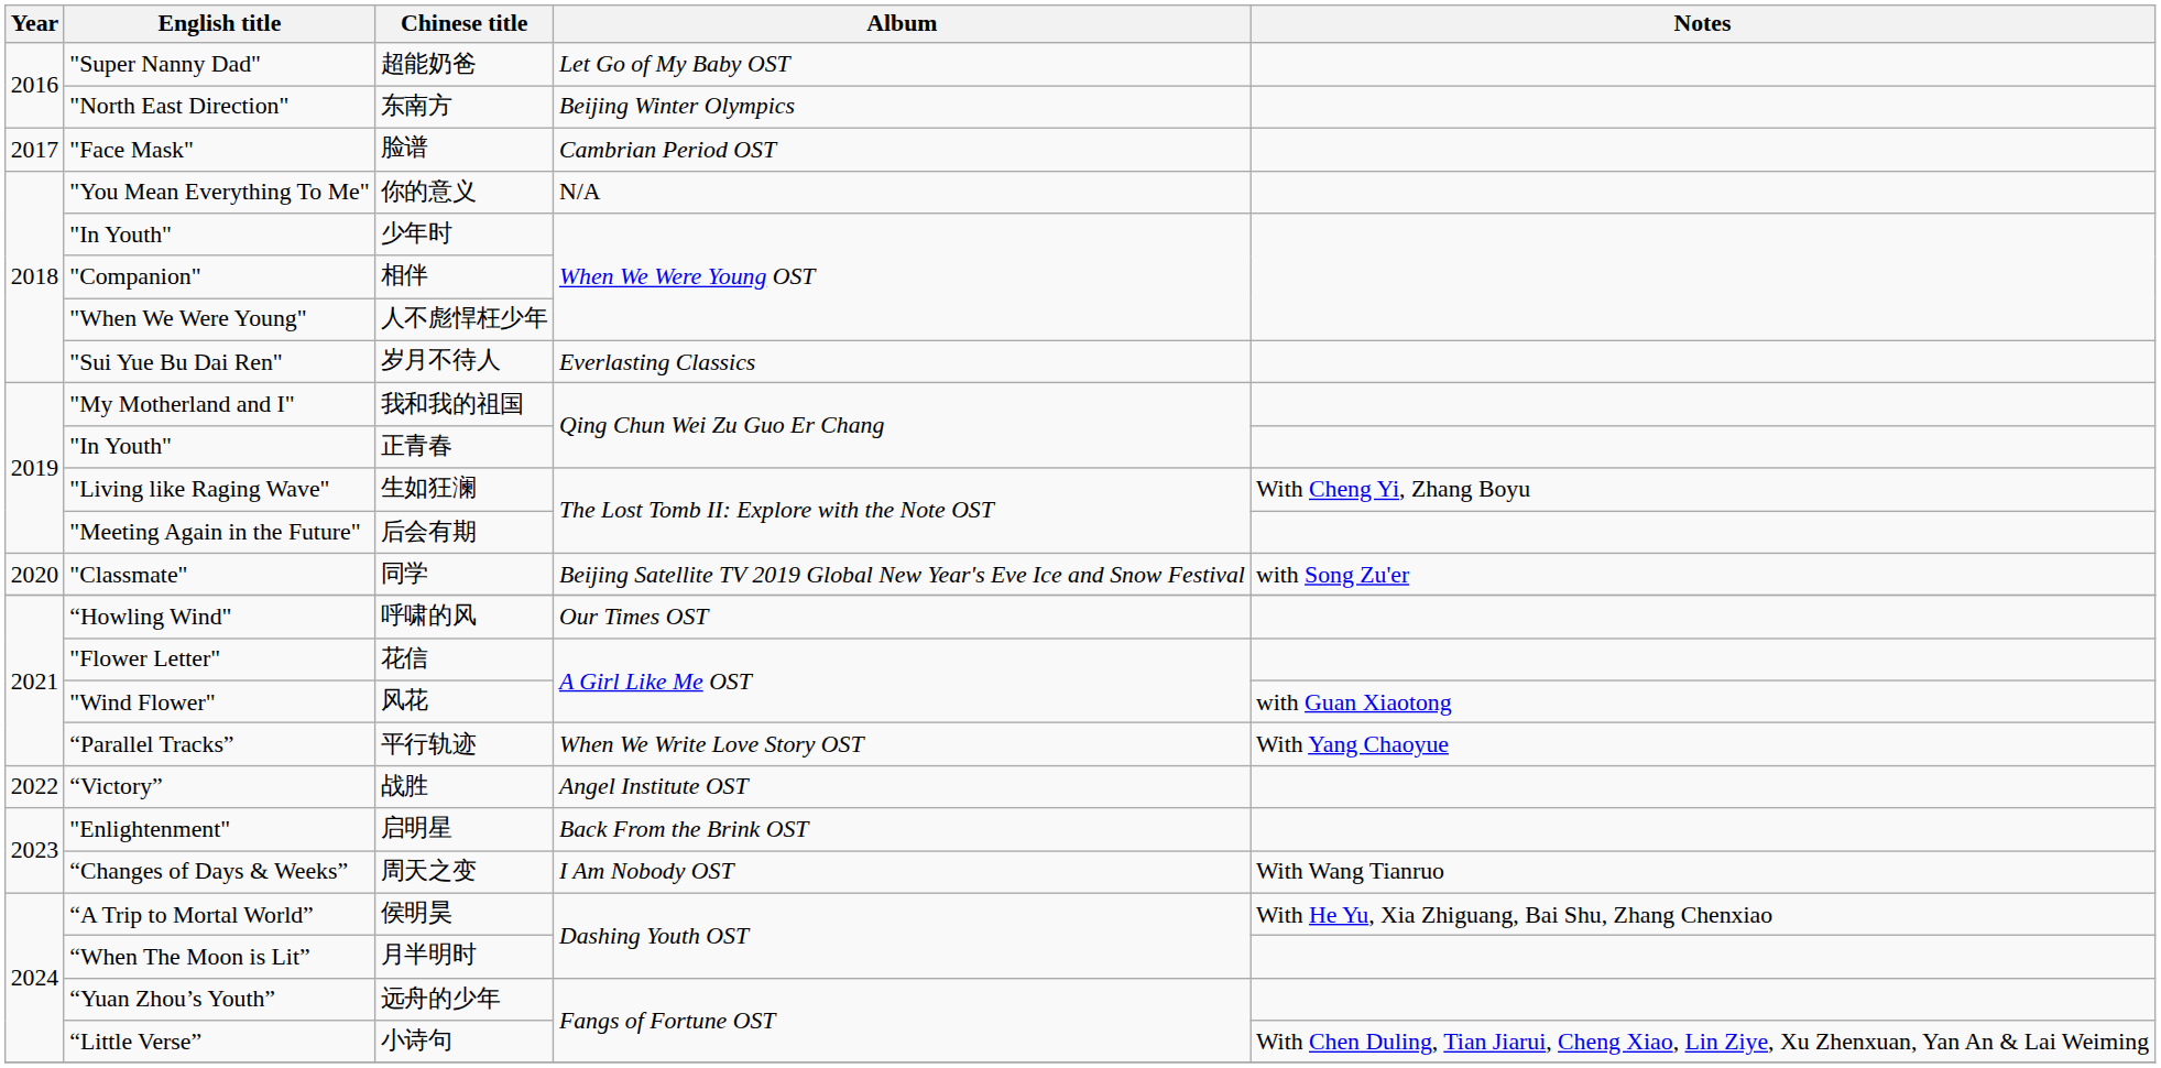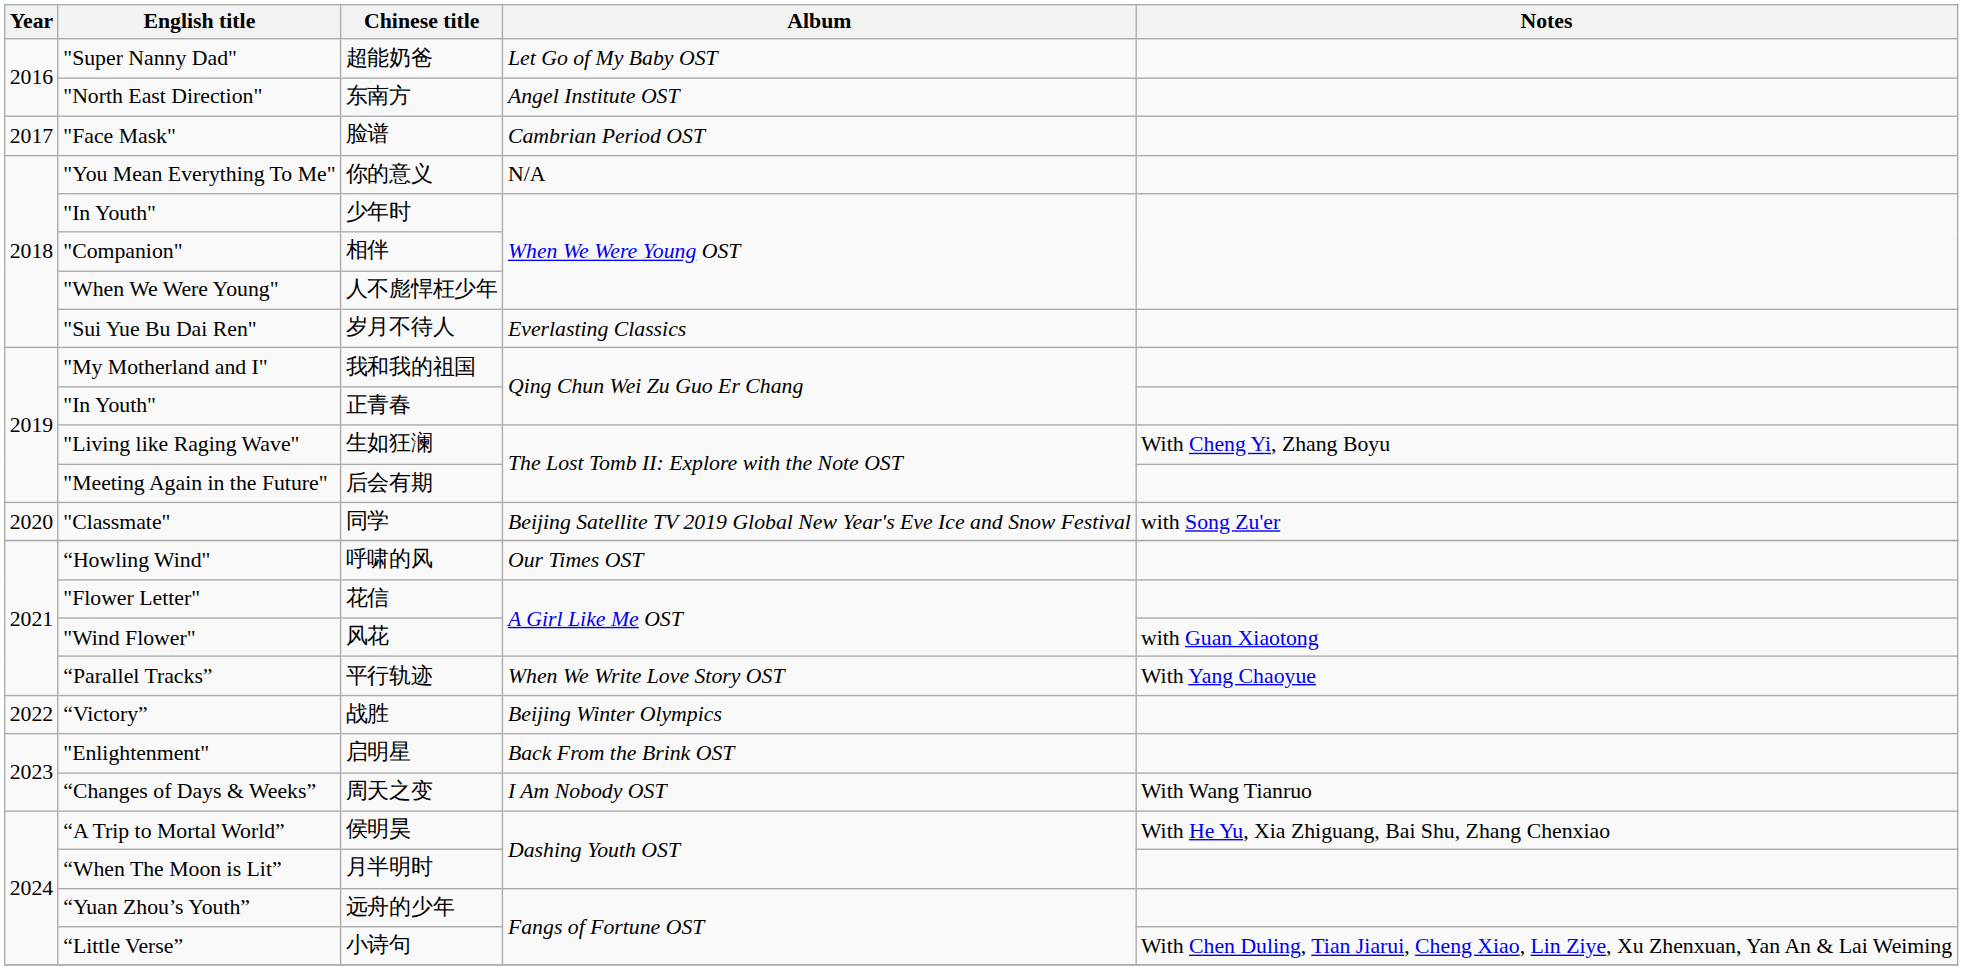东南方 | Album: Beijing Winter Olympics -> Angel Institute OST
战胜 | Album: Angel Institute OST -> Beijing Winter Olympics
